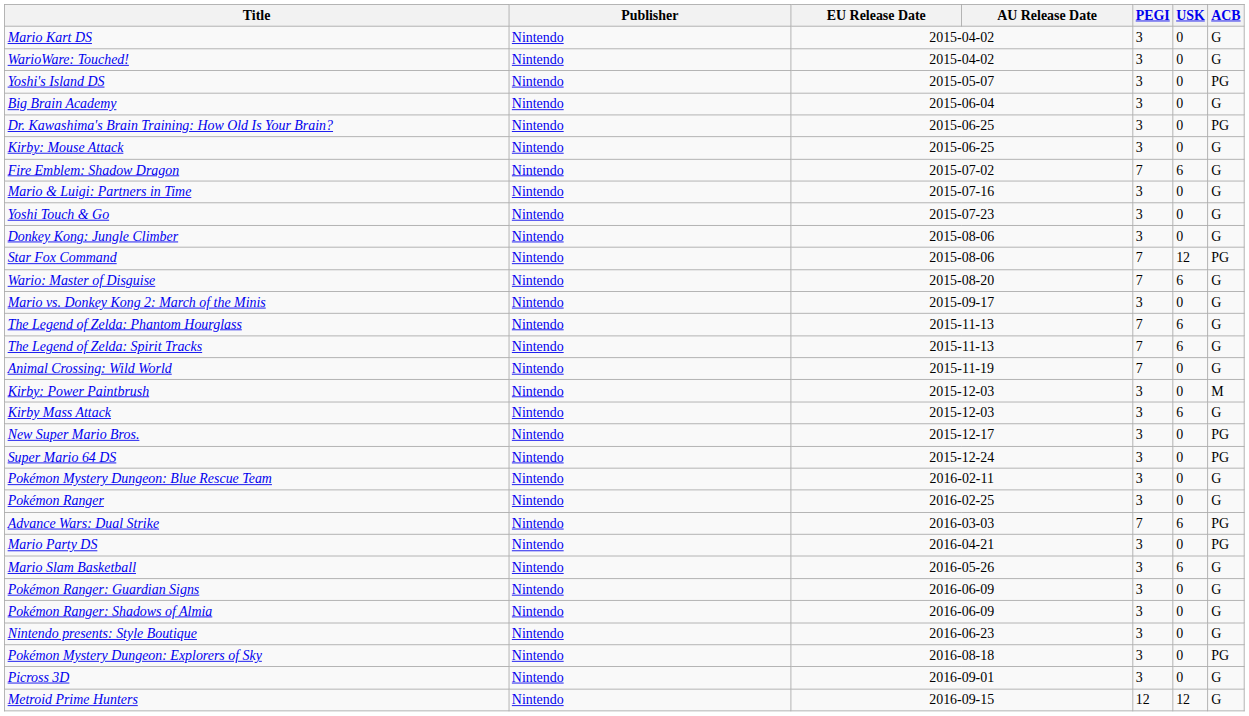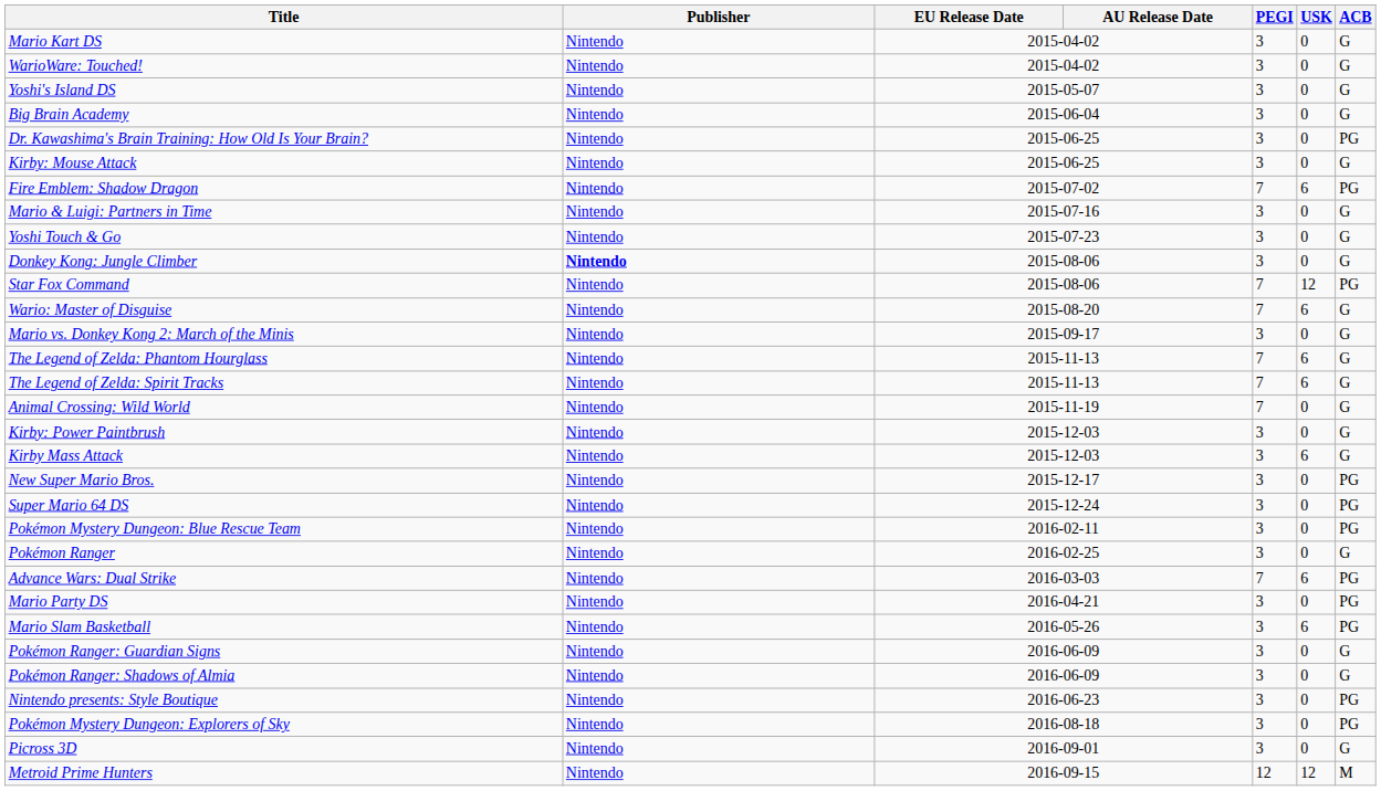Yoshi's Island DS | ACB: PG -> G
Fire Emblem: Shadow Dragon | ACB: G -> PG
Donkey Kong: Jungle Climber | Publisher: normal -> bold
Kirby: Power Paintbrush | ACB: M -> G
Pokémon Mystery Dungeon: Blue Rescue Team | ACB: G -> PG
Mario Slam Basketball | ACB: G -> PG
Nintendo presents: Style Boutique | ACB: G -> PG
Metroid Prime Hunters | ACB: G -> M
